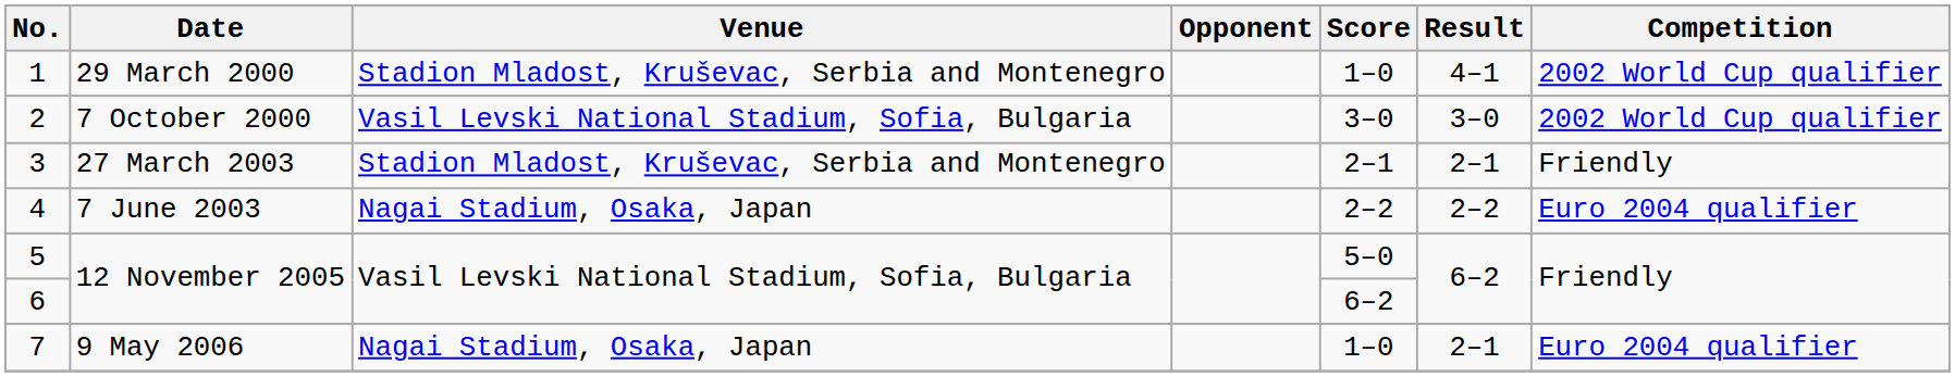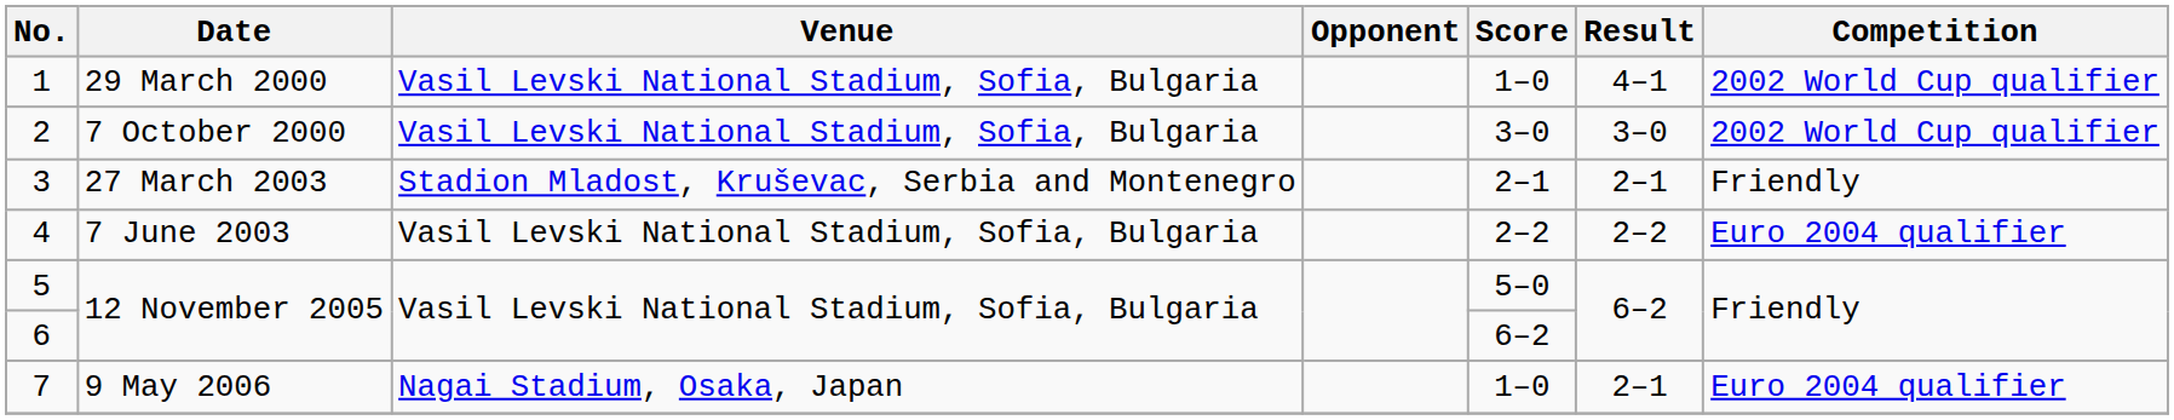1 | Venue: Stadion Mladost, Kruševac, Serbia and Montenegro -> Vasil Levski National Stadium, Sofia, Bulgaria
4 | Venue: Nagai Stadium, Osaka, Japan -> Vasil Levski National Stadium, Sofia, Bulgaria
